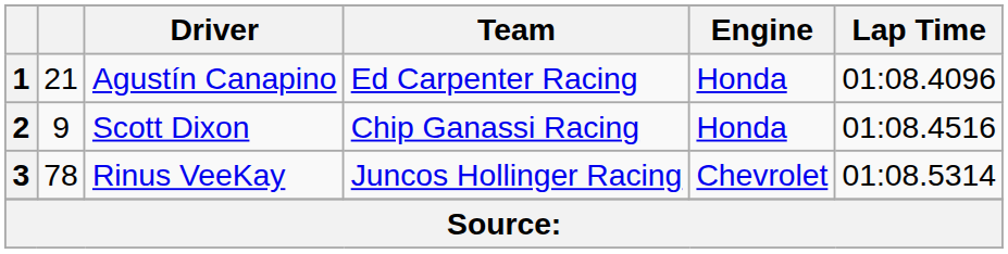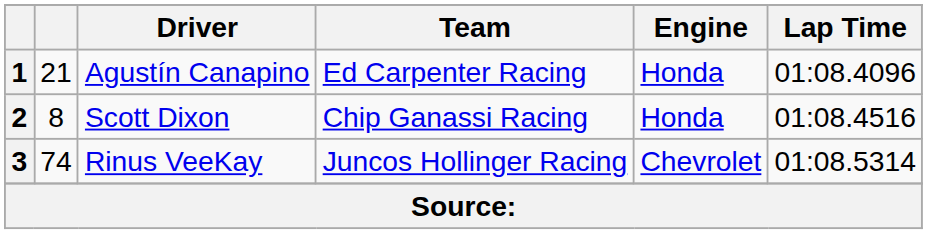2 | column 2: 9 -> 8
3 | column 2: 78 -> 74
